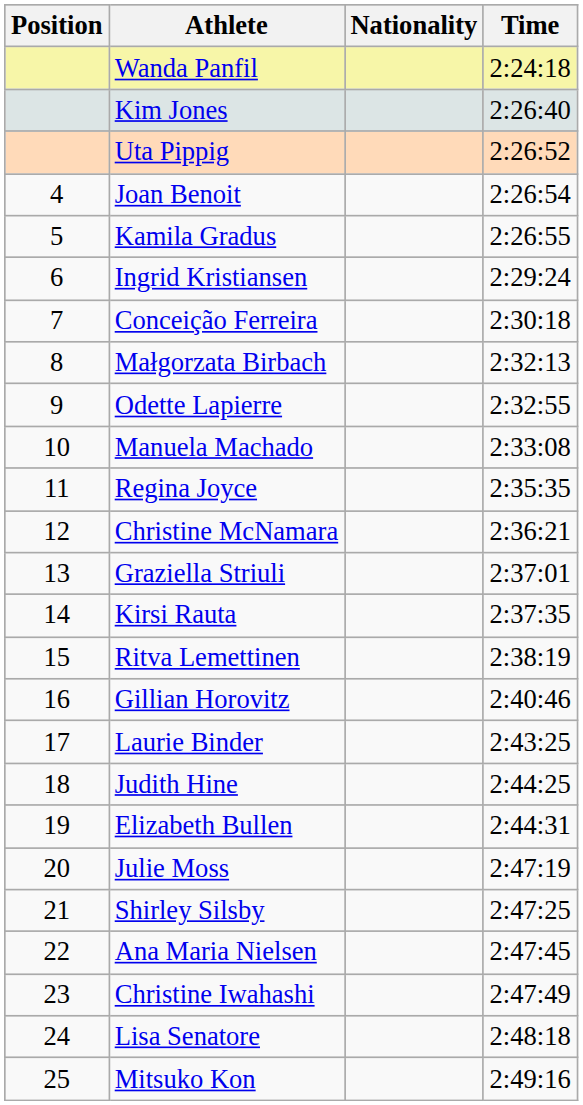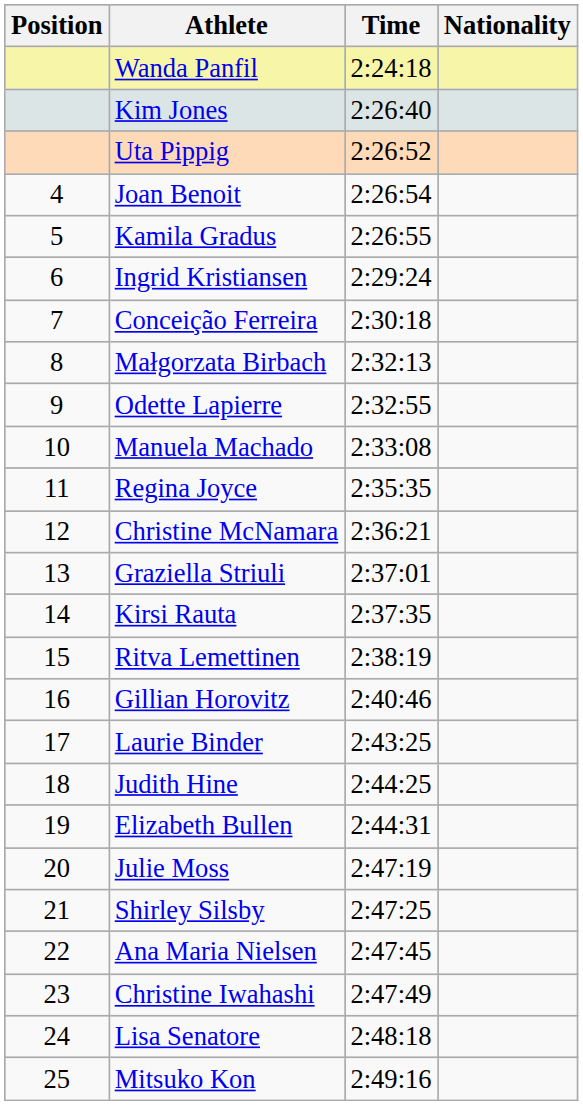columns swapped: Nationality <-> Time
